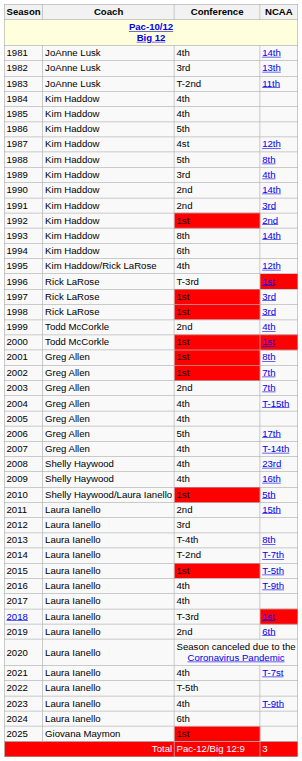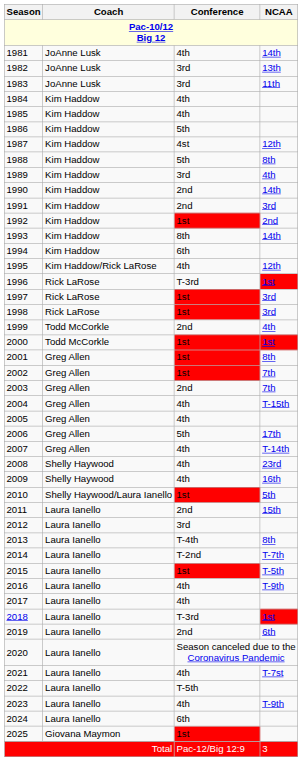1983 | Conference: T-2nd -> 3rd
